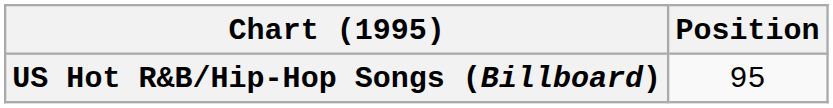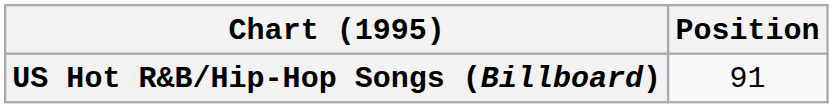US Hot R&B/Hip-Hop Songs (Billboard) | Position: 95 -> 91
